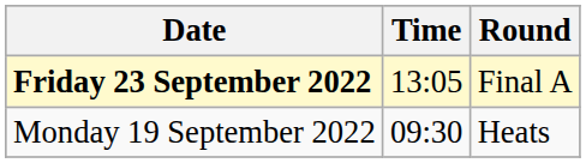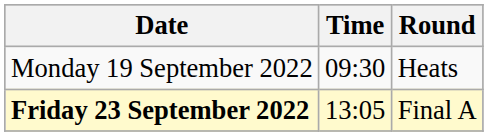rows swapped: Monday 19 September 2022 <-> Friday 23 September 2022
